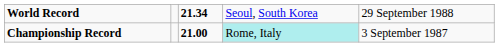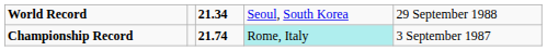Championship Record | column 3: 21.00 -> 21.74
